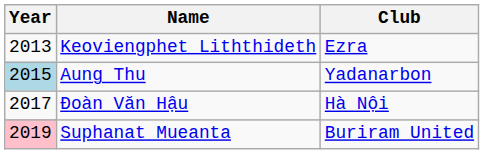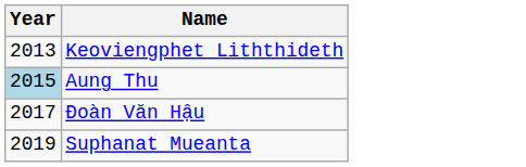- column: Club | Ezra | Yadanarbon | Hà Nội | Buriram United
Suphanat Mueanta | Year: pink background -> no background
